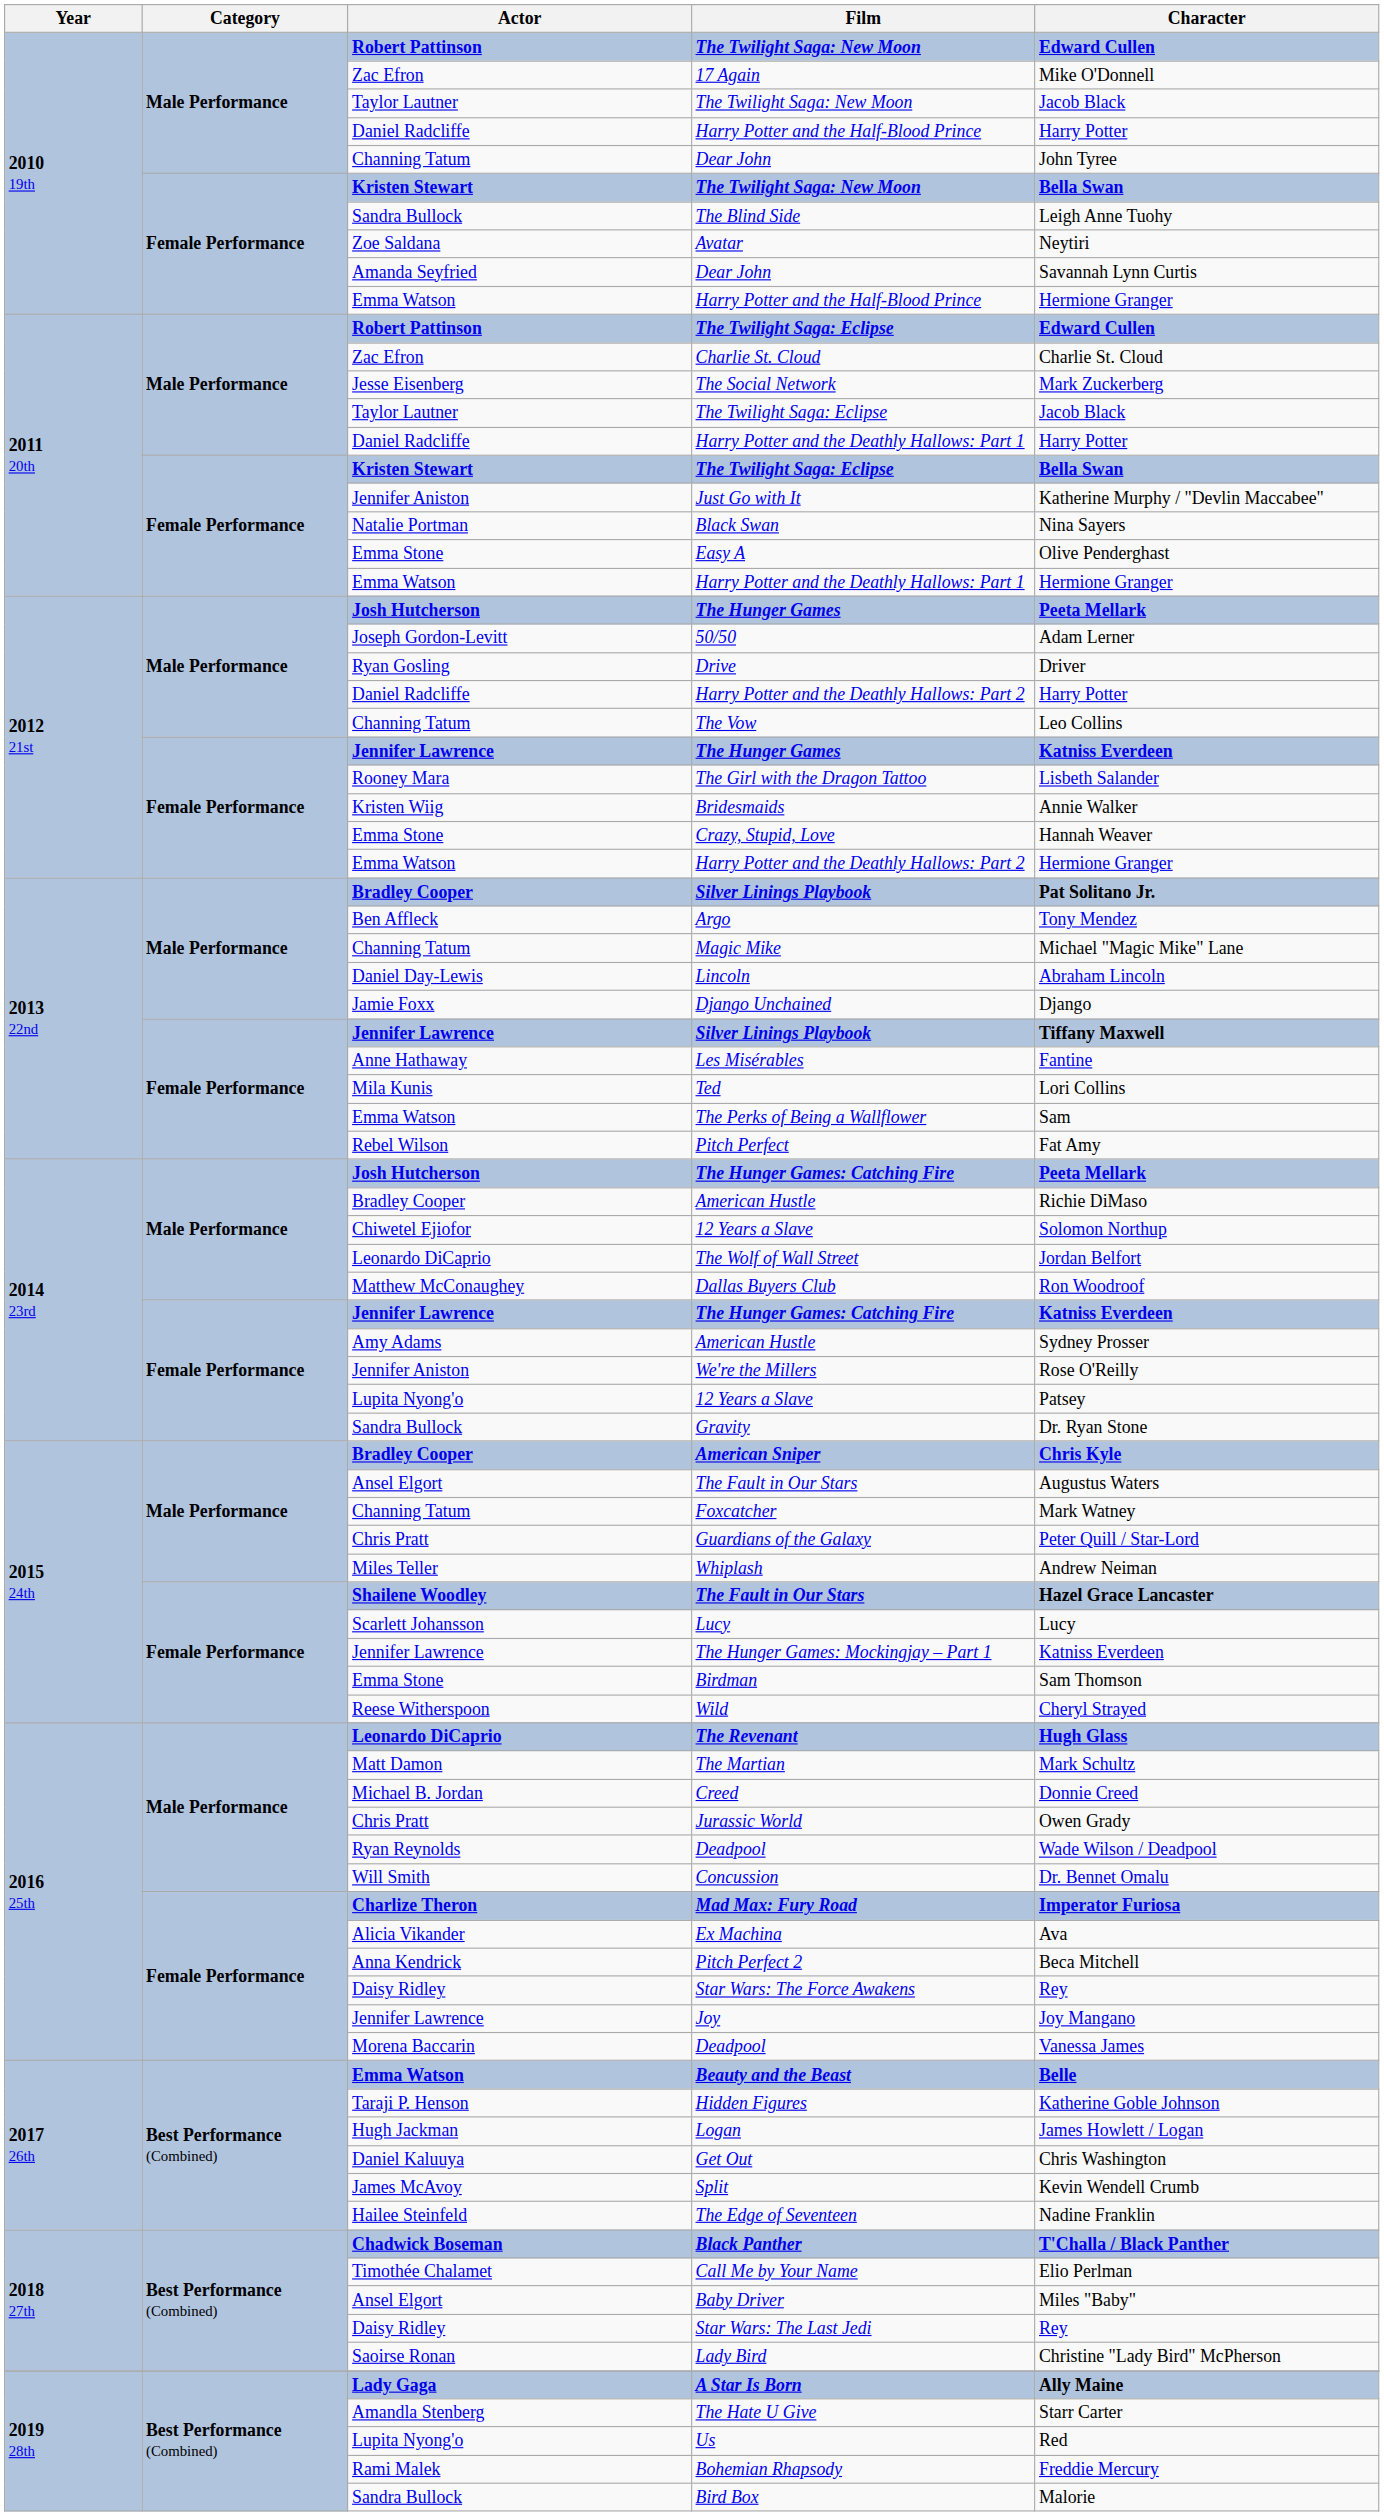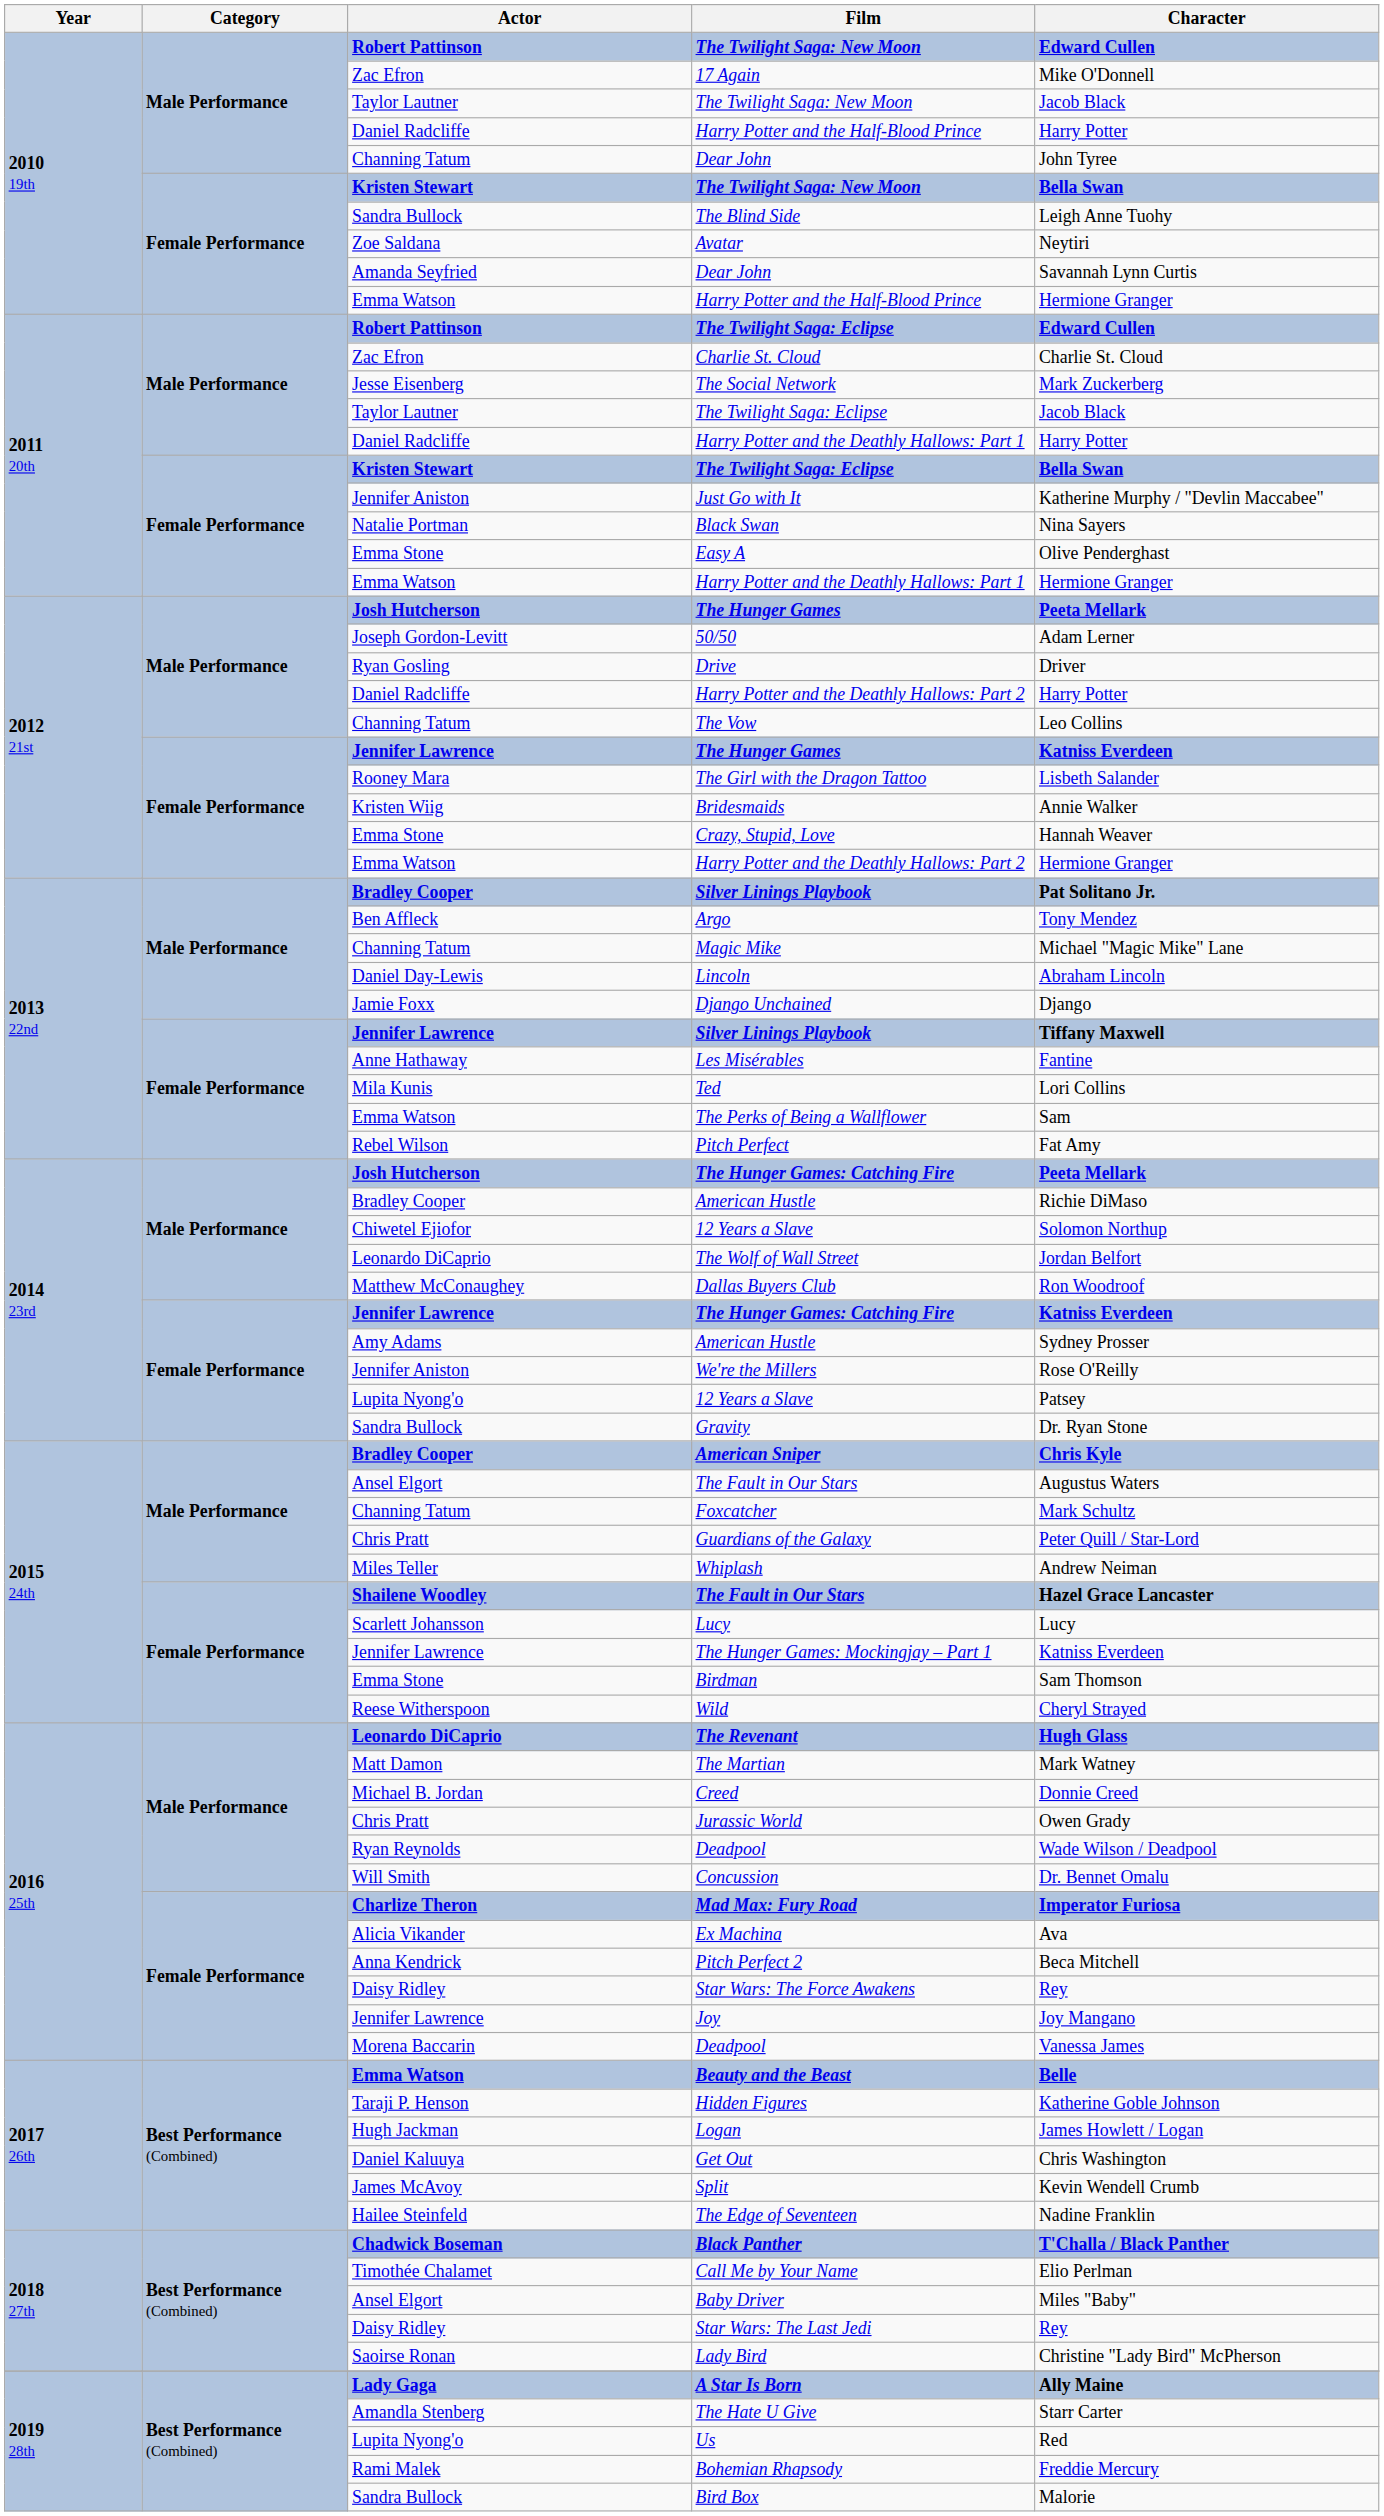Foxcatcher | Character: Mark Watney -> Mark Schultz
The Martian | Character: Mark Schultz -> Mark Watney
